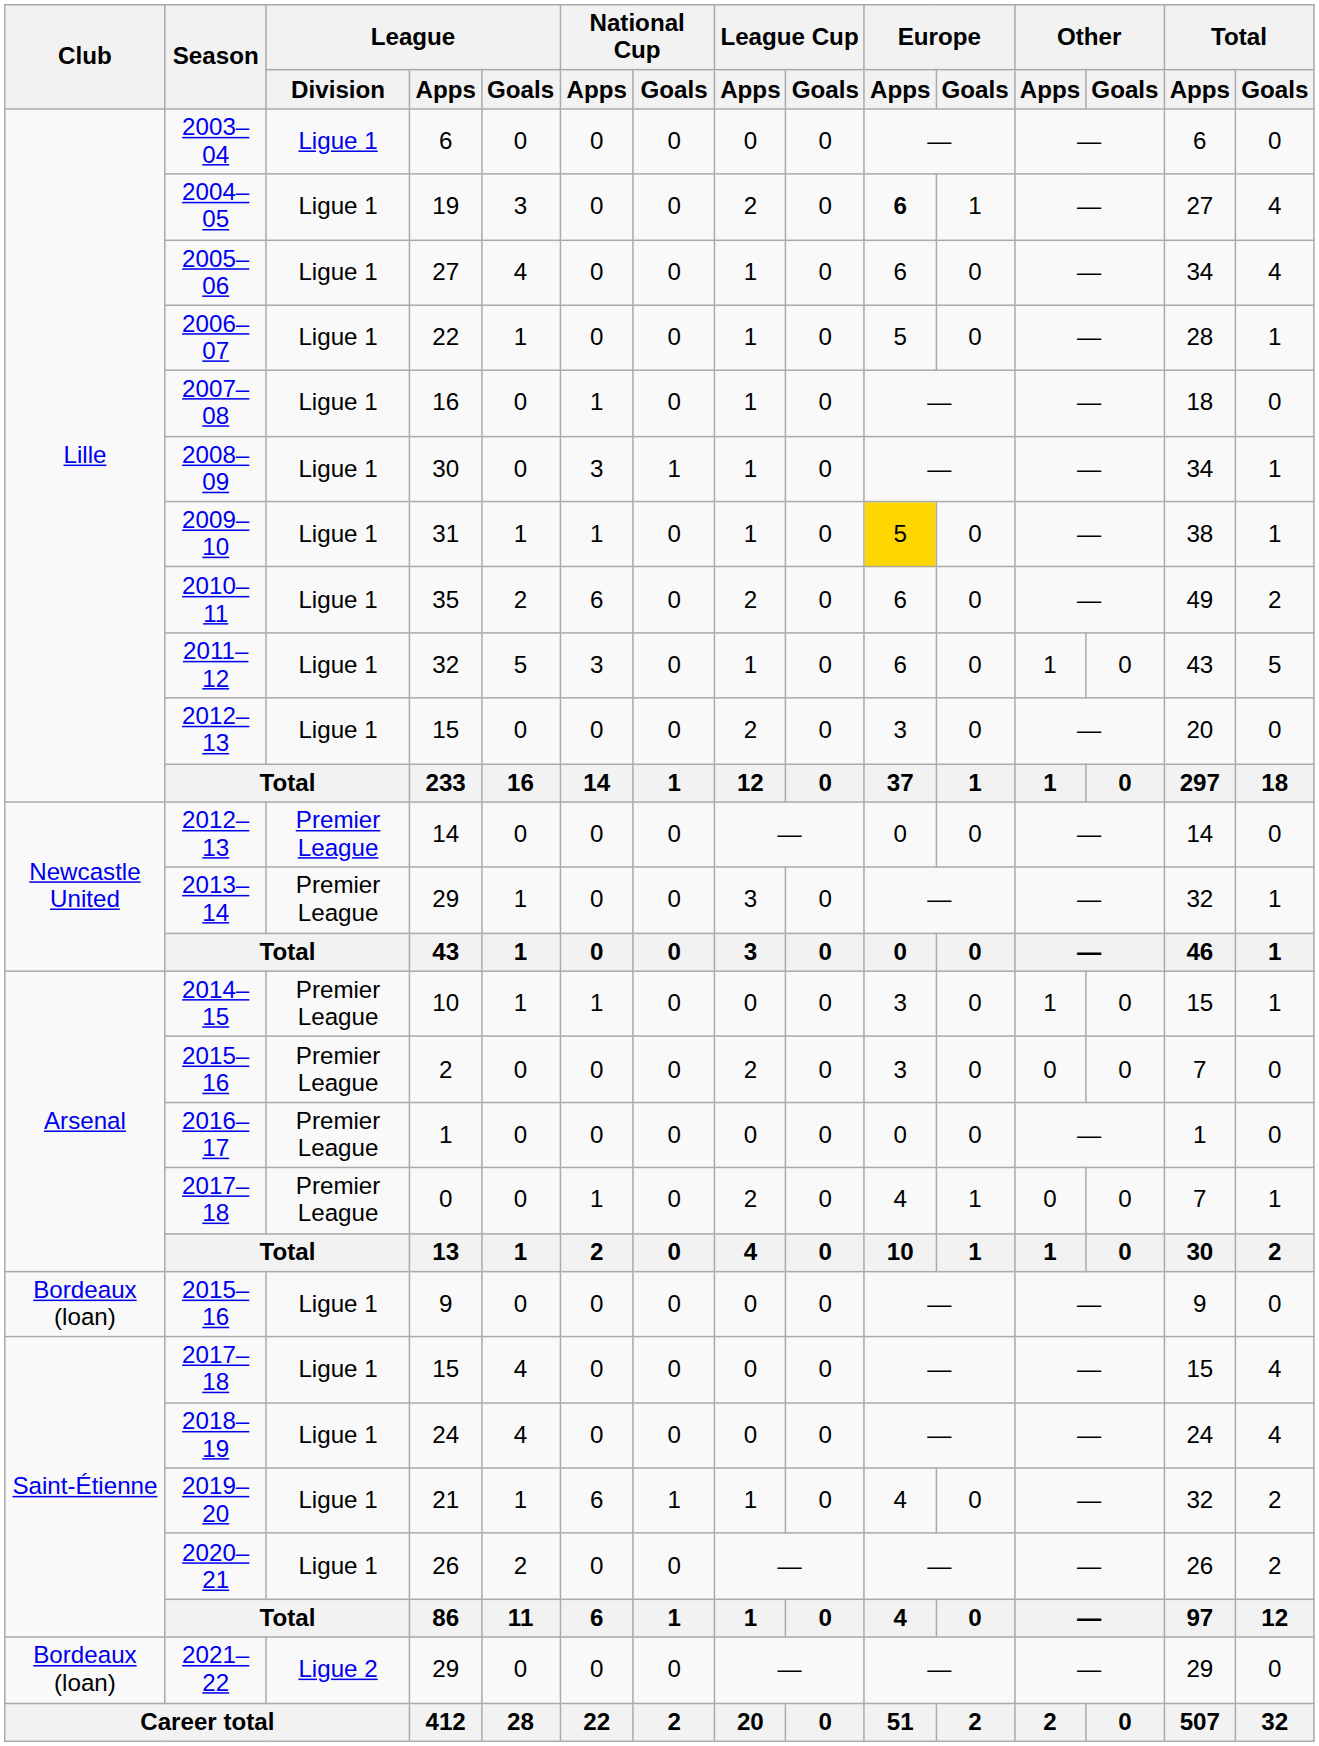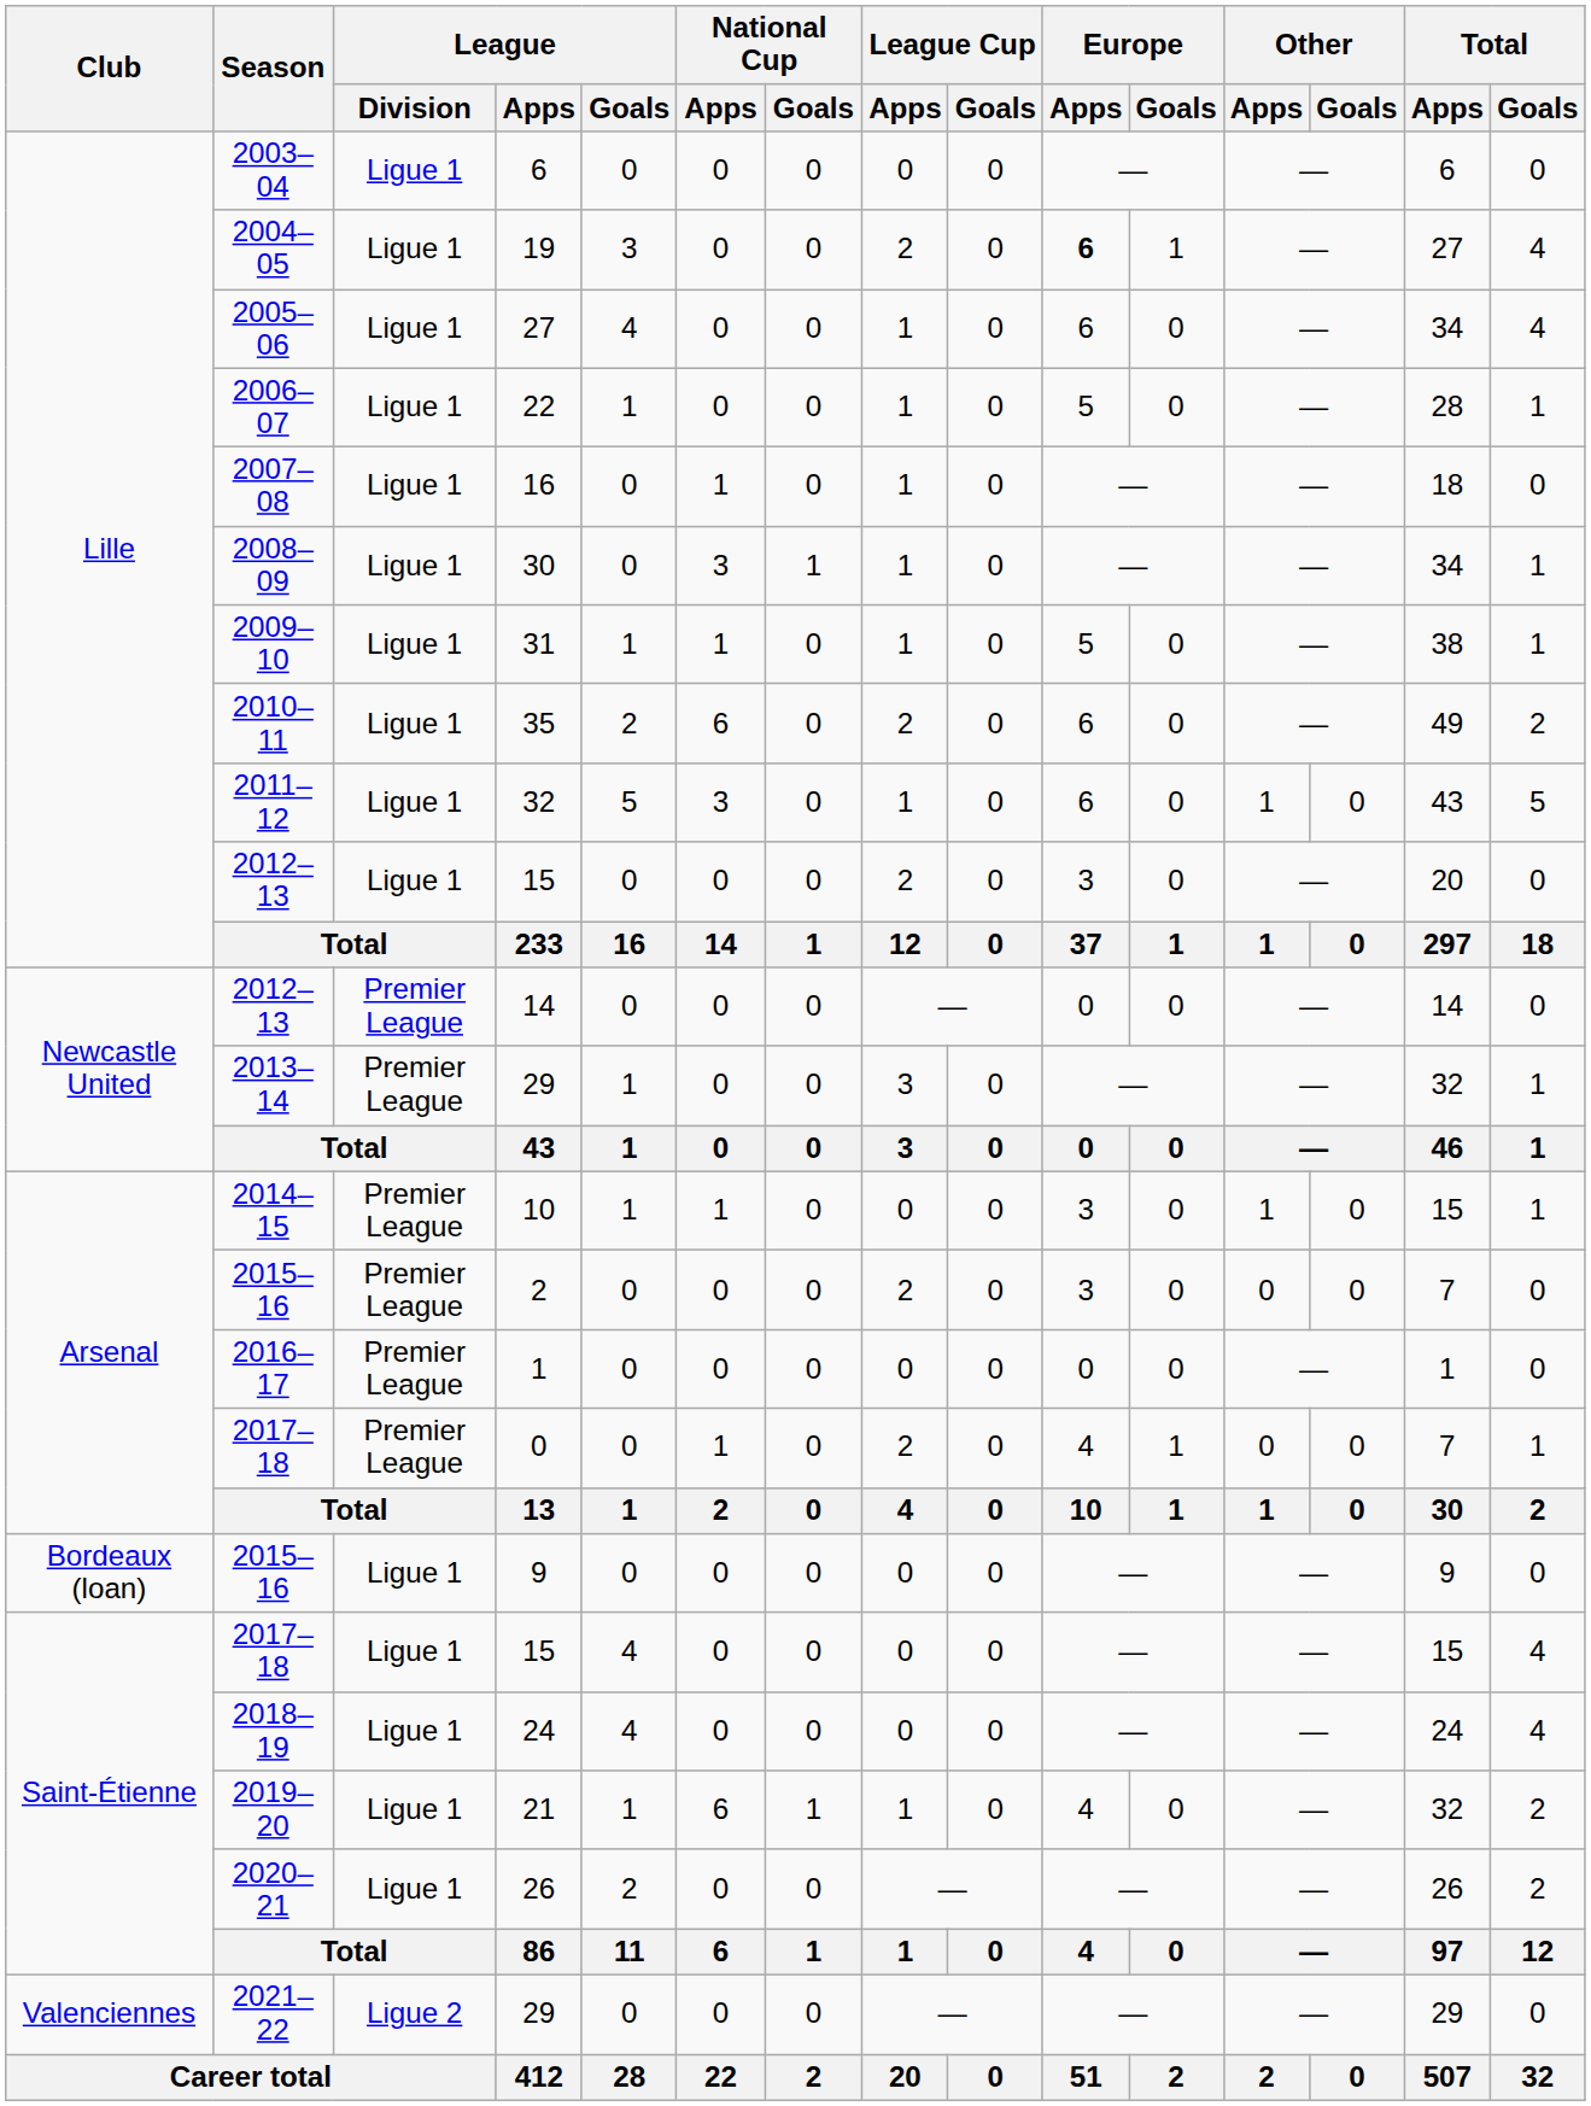31 | Europe / Apps: gold background -> no background
2021–22 / 29 | Club: Bordeaux (loan) -> Valenciennes
